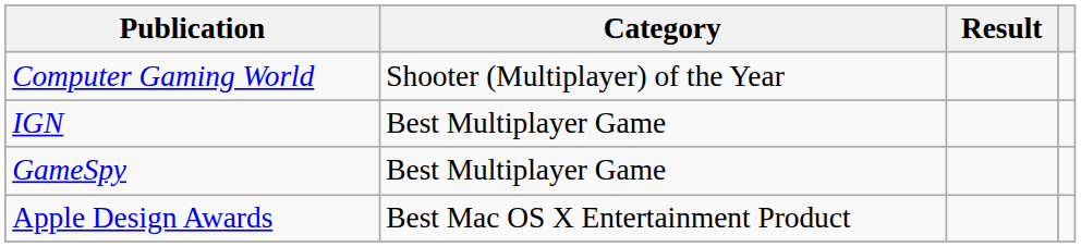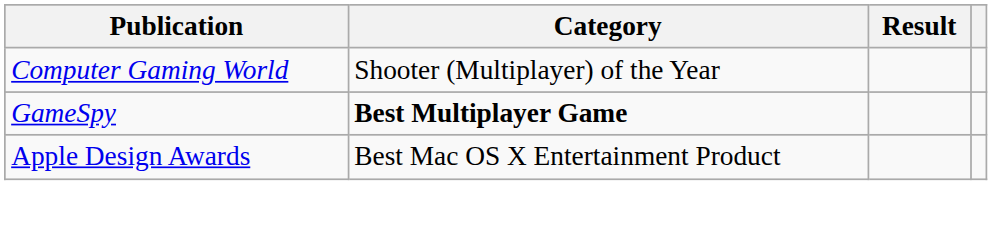- row: IGN | Best Multiplayer Game
GameSpy | Category: normal -> bold
